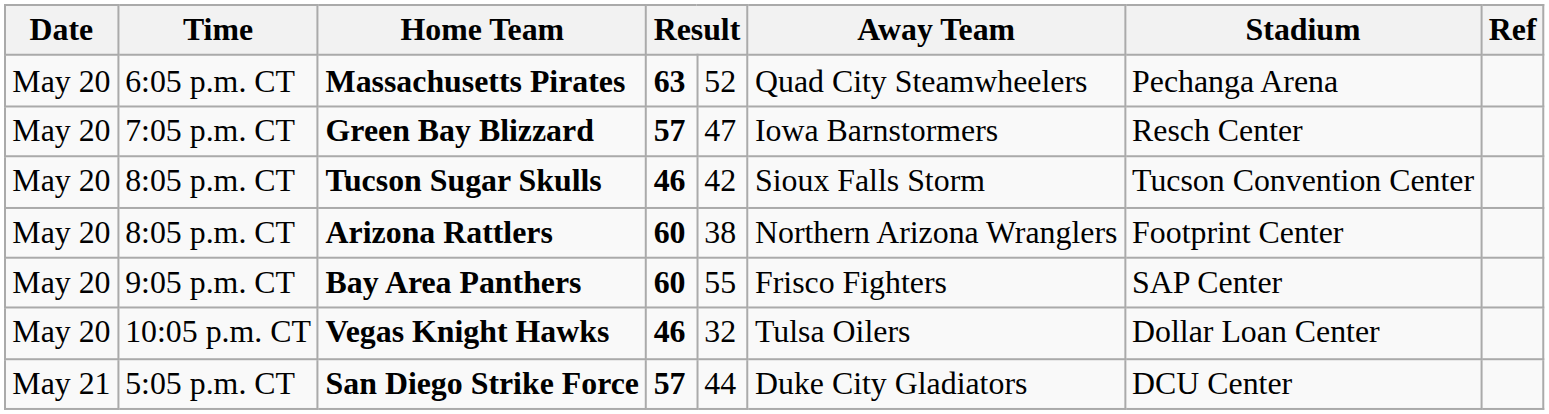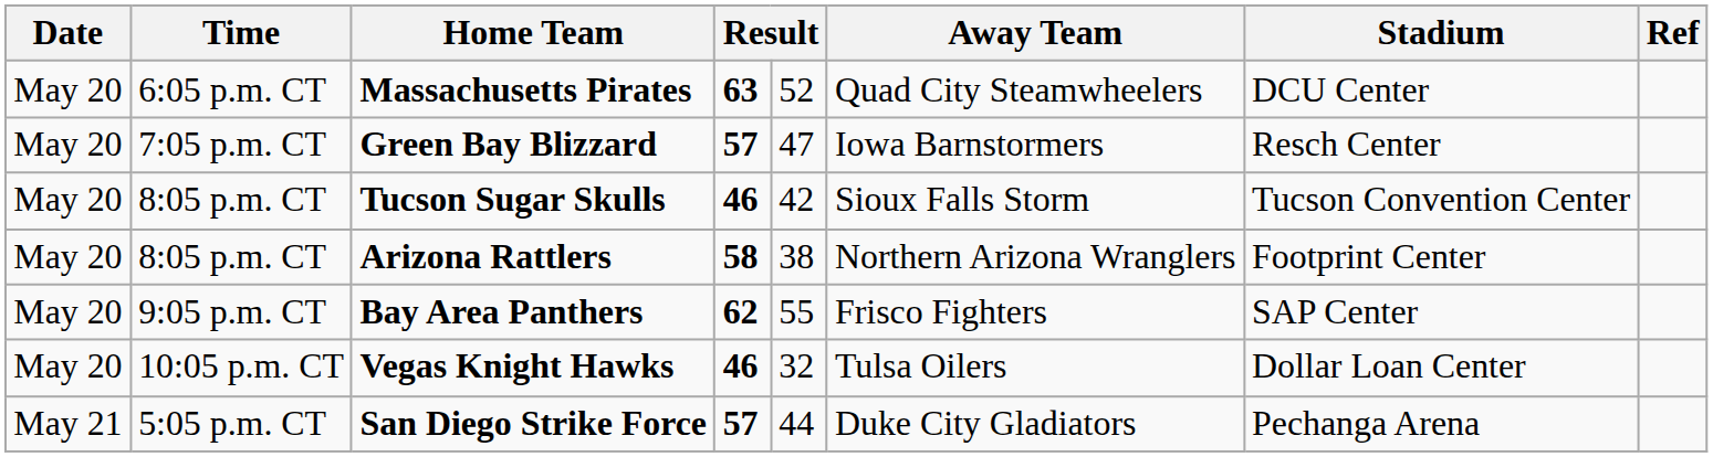Massachusetts Pirates | Stadium: Pechanga Arena -> DCU Center
Arizona Rattlers | column 4: 60 -> 58
Bay Area Panthers | column 4: 60 -> 62
San Diego Strike Force | Stadium: DCU Center -> Pechanga Arena
